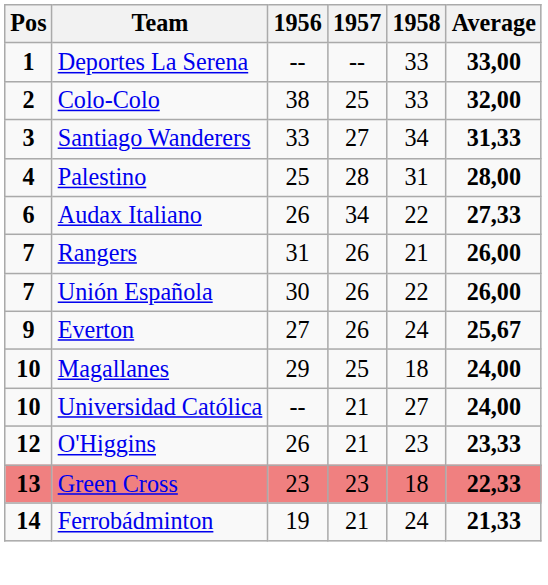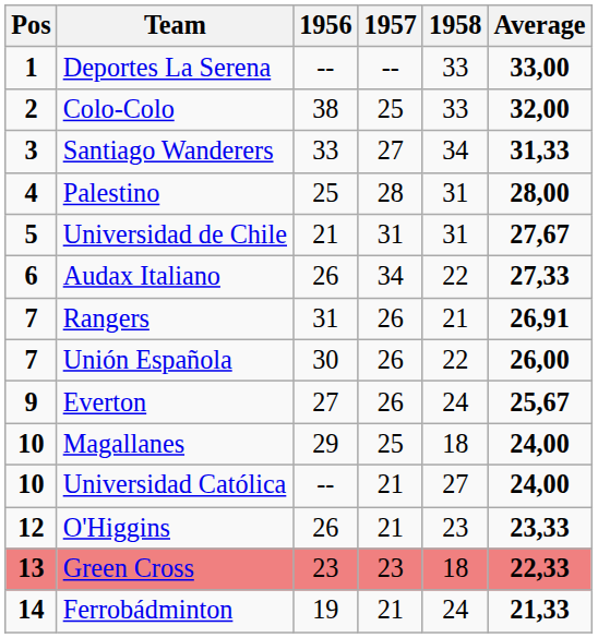+ row: 5 | Universidad de Chile | 21 | 31 | 31 | 27,67
Rangers | Average: 26,00 -> 26,91
